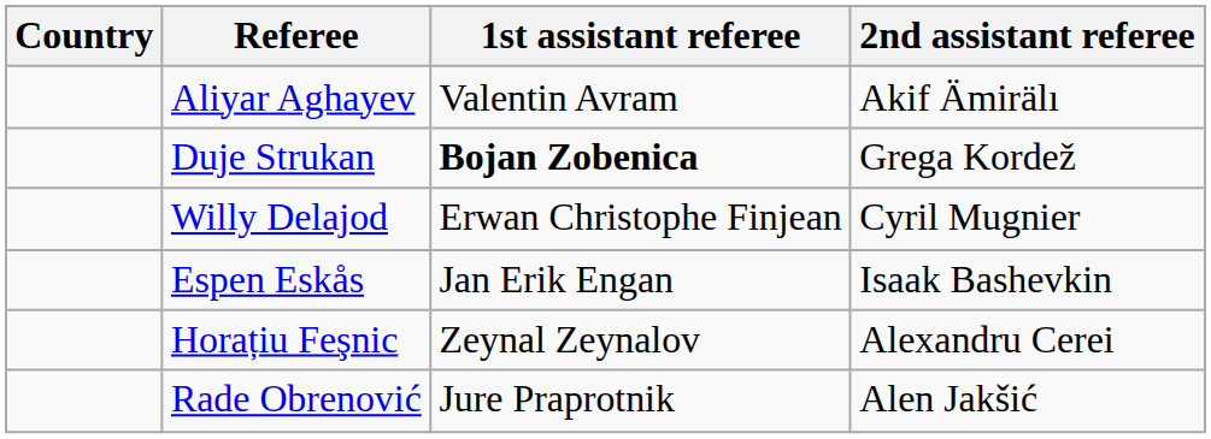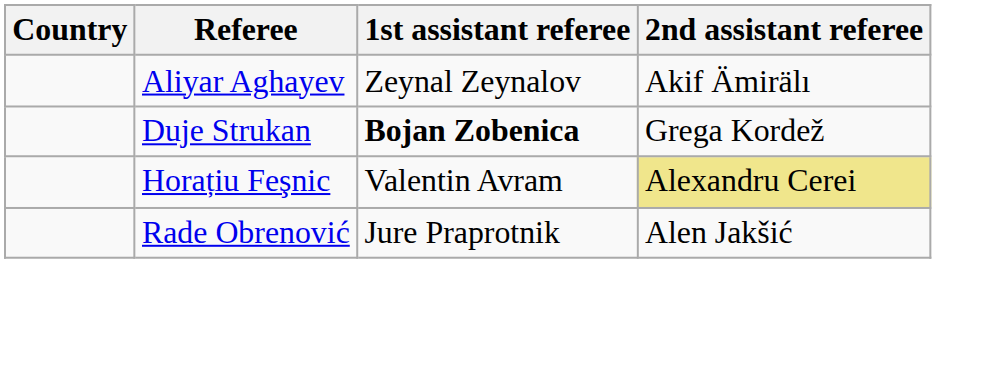Aliyar Aghayev | 1st assistant referee: Valentin Avram -> Zeynal Zeynalov
- row: Willy Delajod | Erwan Christophe Finjean | Cyril Mugnier
- row: Espen Eskås | Jan Erik Engan | Isaak Bashevkin
Horațiu Feşnic | 1st assistant referee: Zeynal Zeynalov -> Valentin Avram
Horațiu Feşnic | 2nd assistant referee: no background -> khaki background
